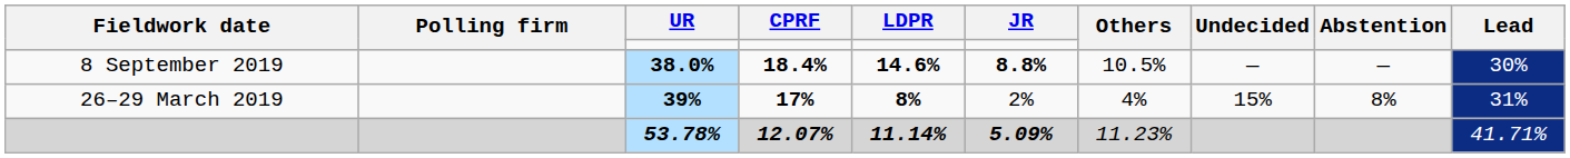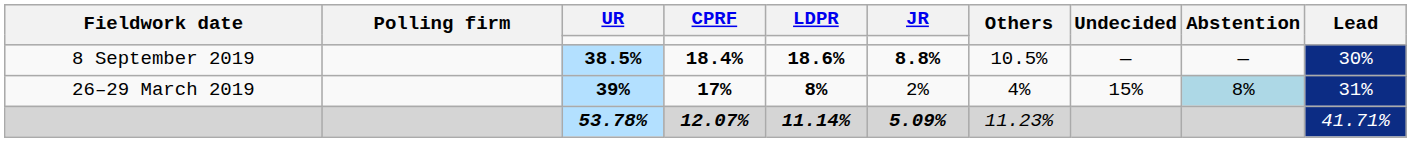8 September 2019 | UR: 38.0% -> 38.5%
8 September 2019 | LDPR: 14.6% -> 18.6%
26–29 March 2019 | Abstention: no background -> lightblue background
